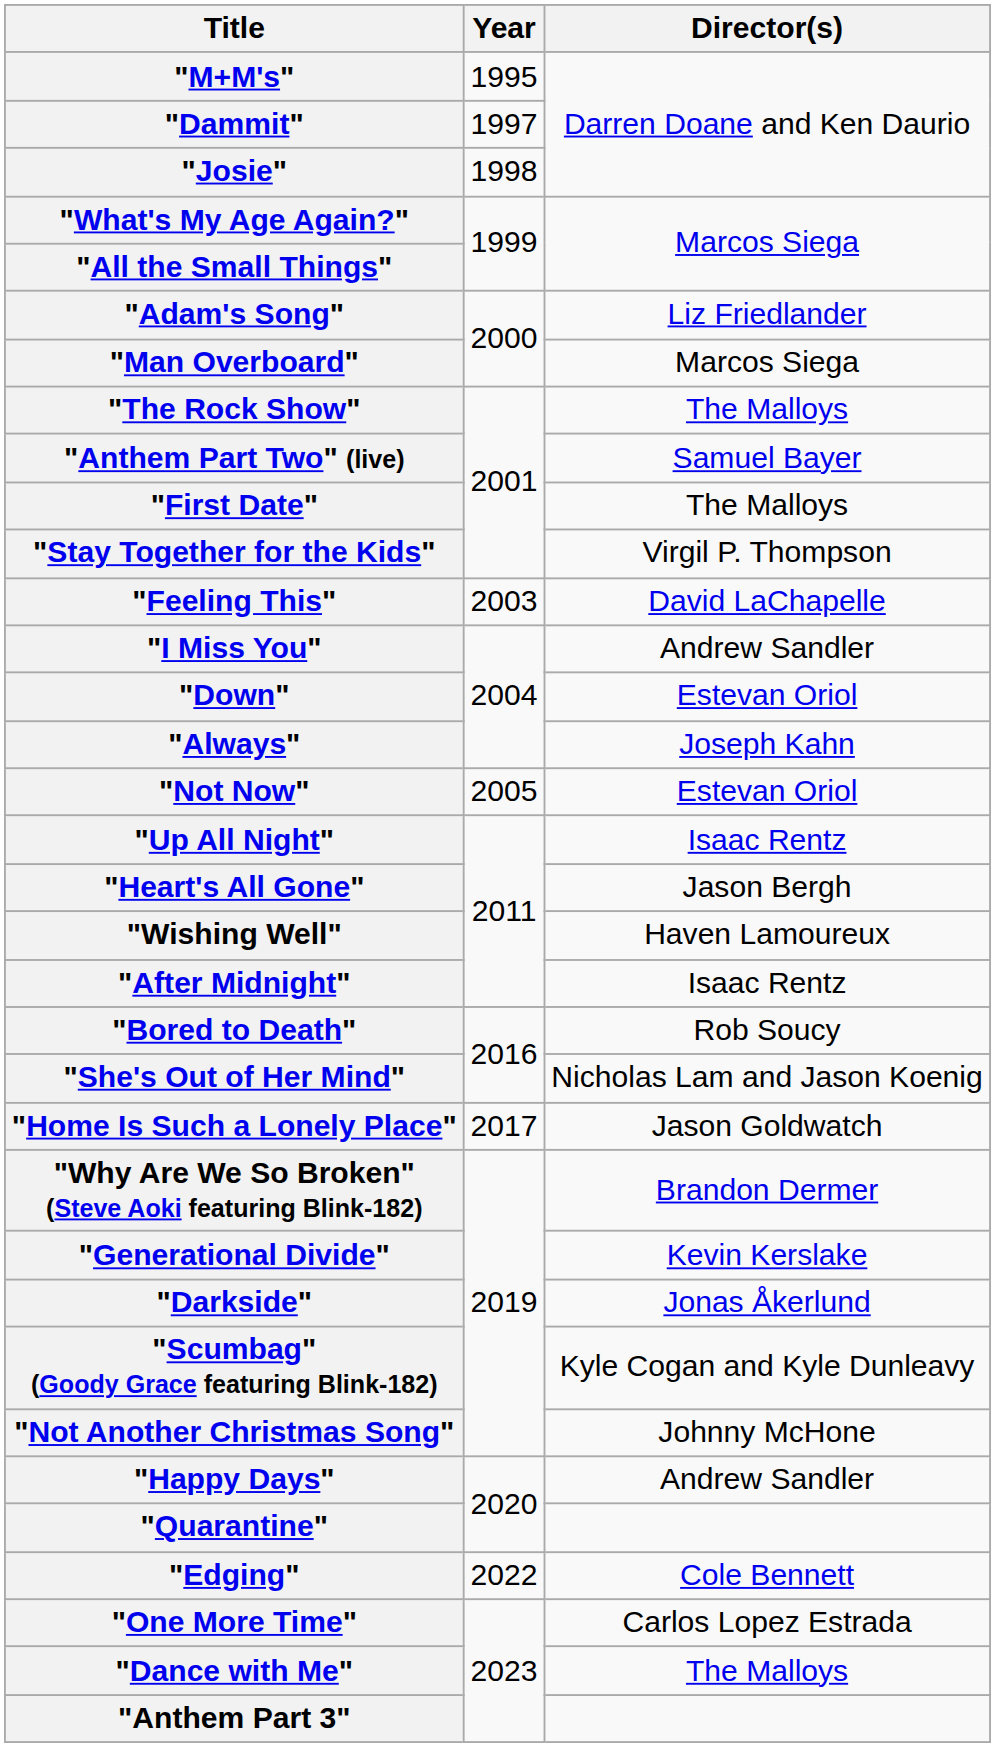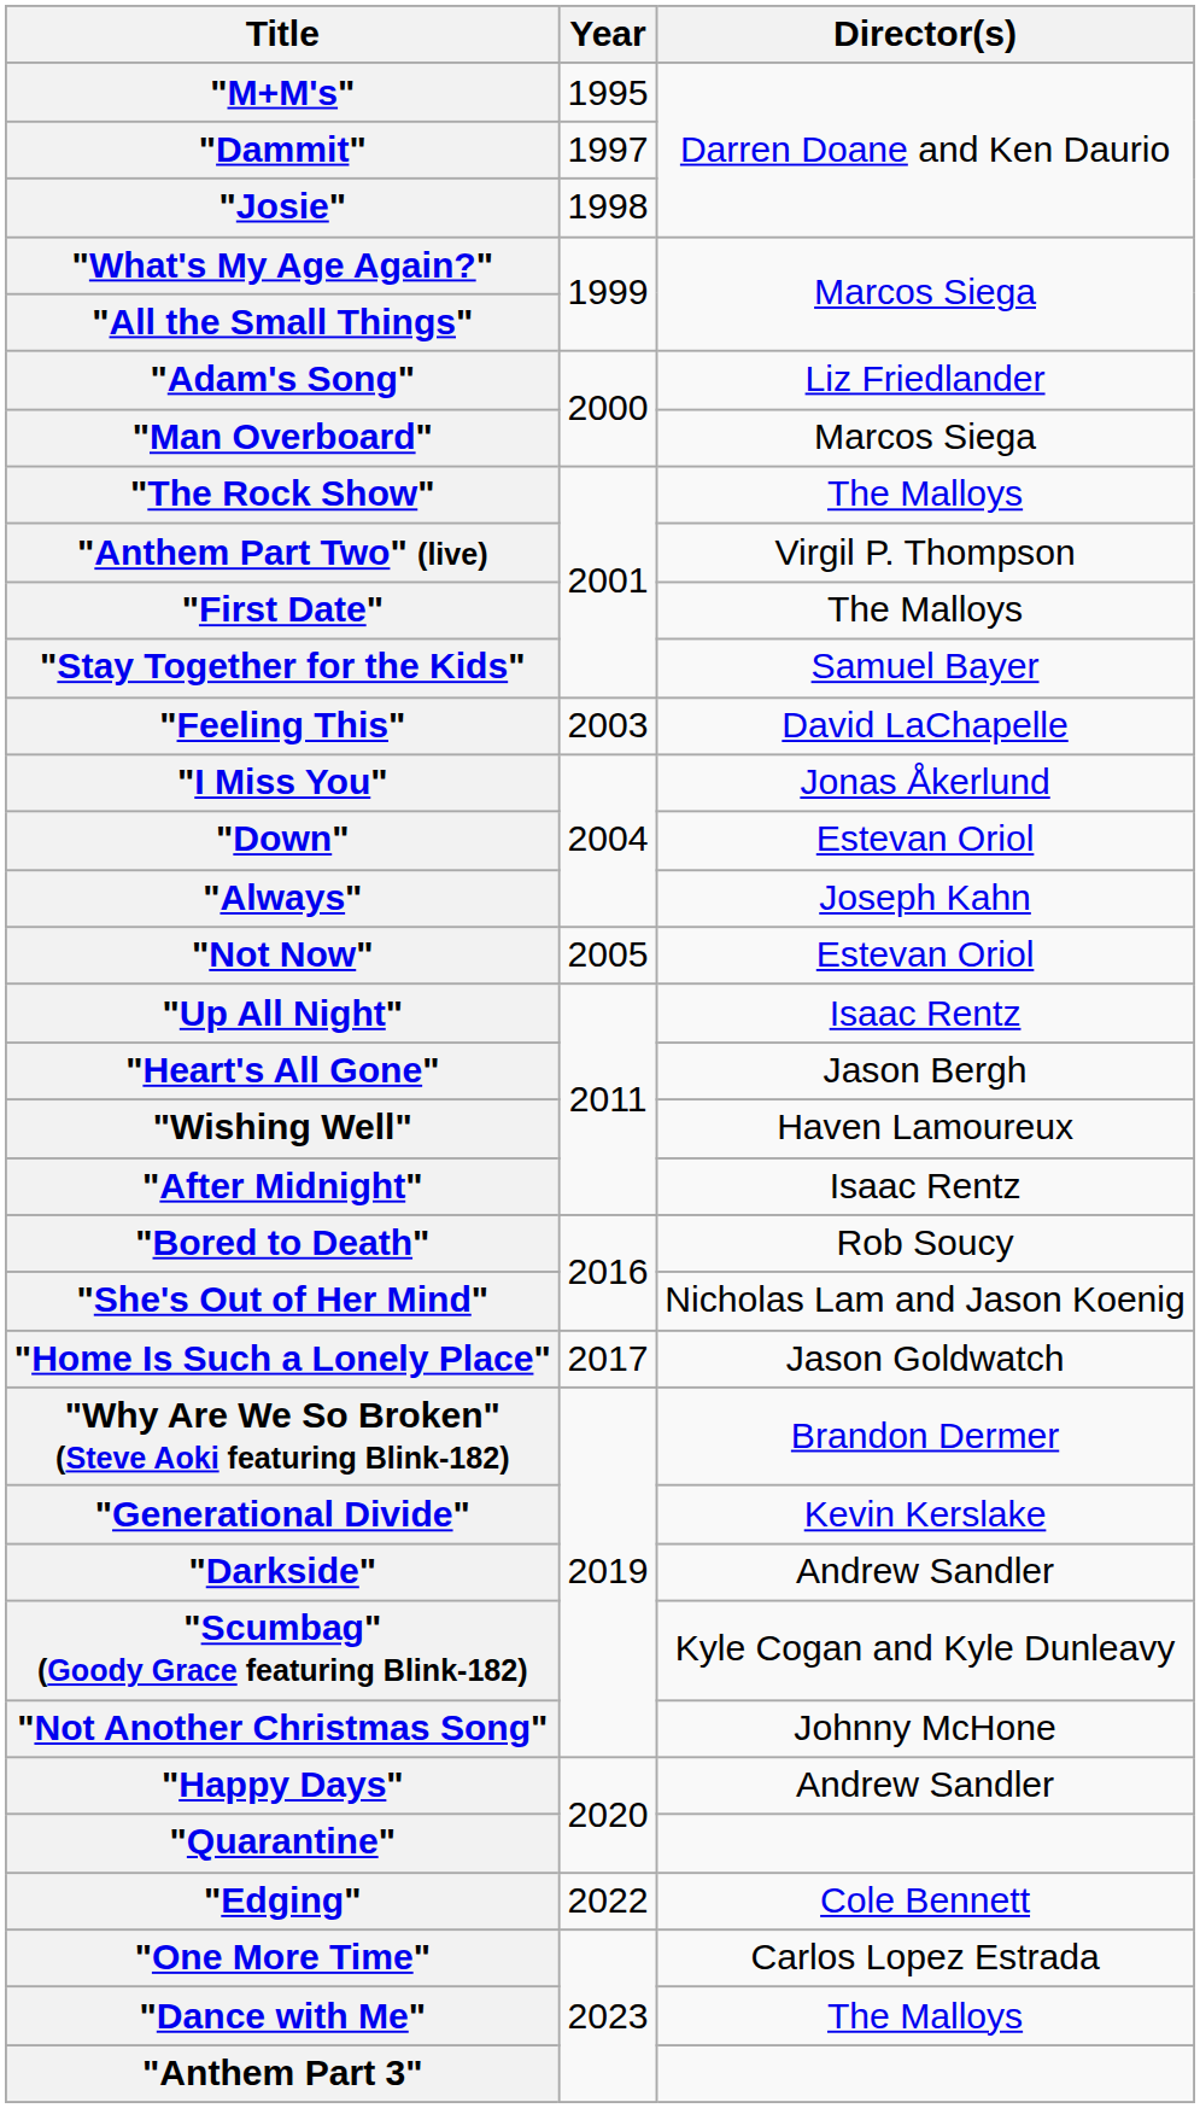"Anthem Part Two" (live) | Director(s): Samuel Bayer -> Virgil P. Thompson
"Stay Together for the Kids" | Director(s): Virgil P. Thompson -> Samuel Bayer
"I Miss You" | Director(s): Andrew Sandler -> Jonas Åkerlund
"Darkside" | Director(s): Jonas Åkerlund -> Andrew Sandler
